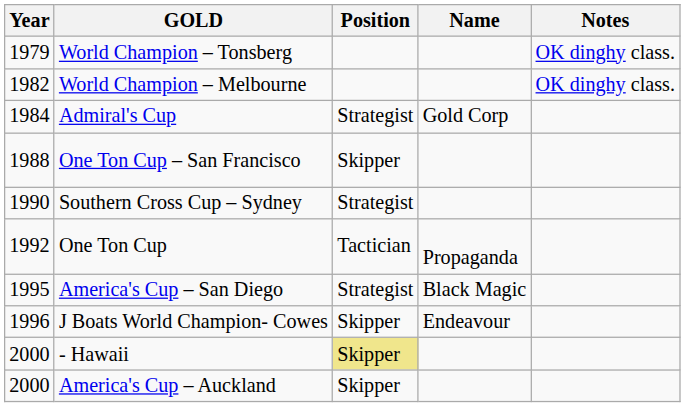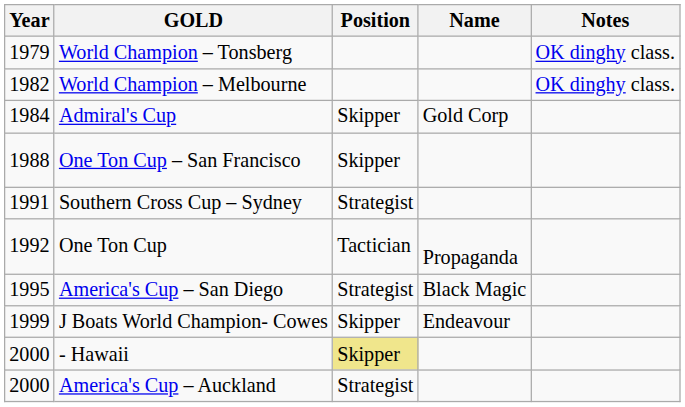Admiral's Cup | Position: Strategist -> Skipper
Southern Cross Cup – Sydney | Year: 1990 -> 1991
J Boats World Champion- Cowes | Year: 1996 -> 1999
America's Cup – Auckland | Position: Skipper -> Strategist
